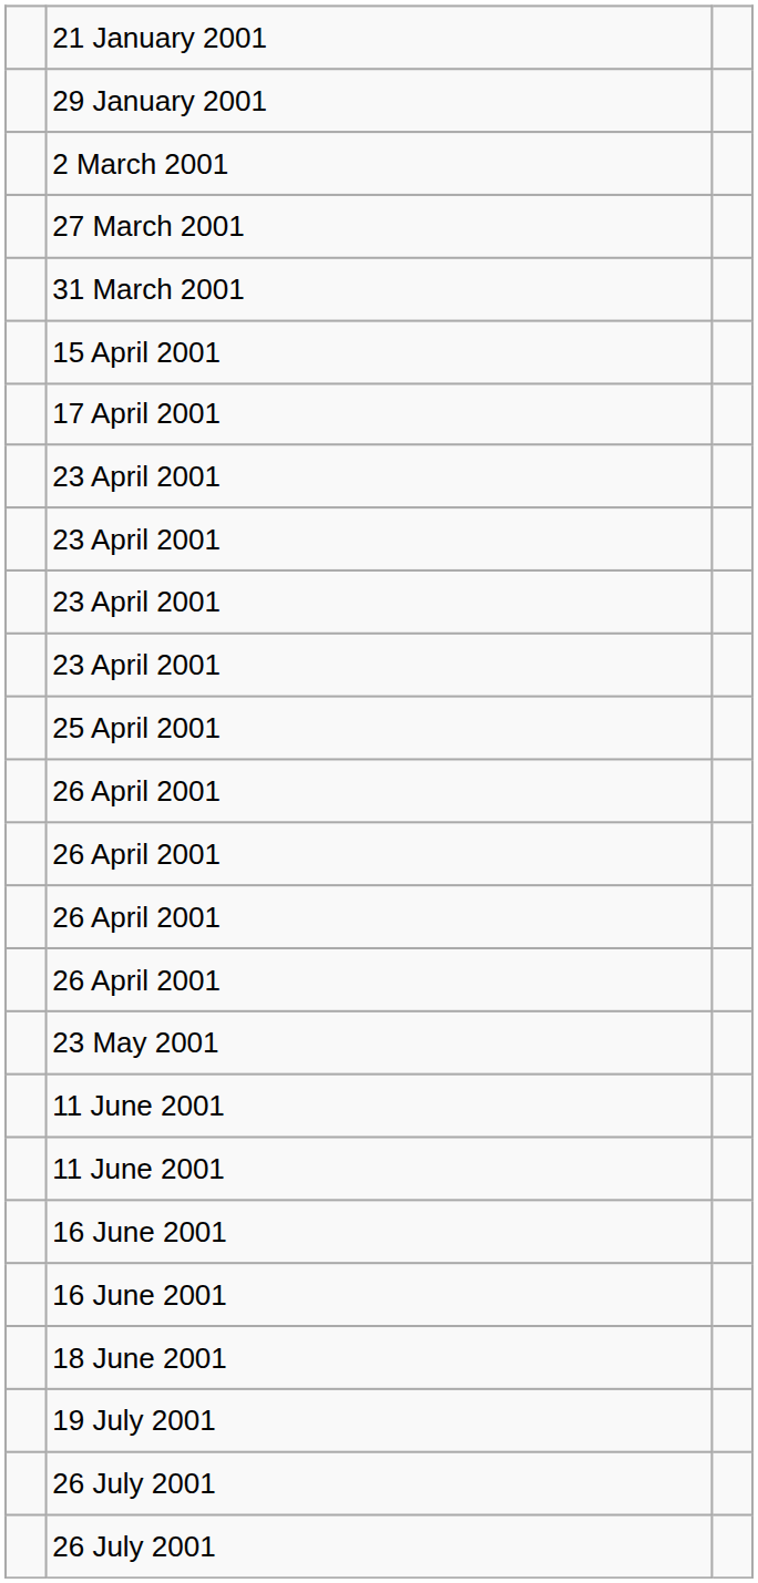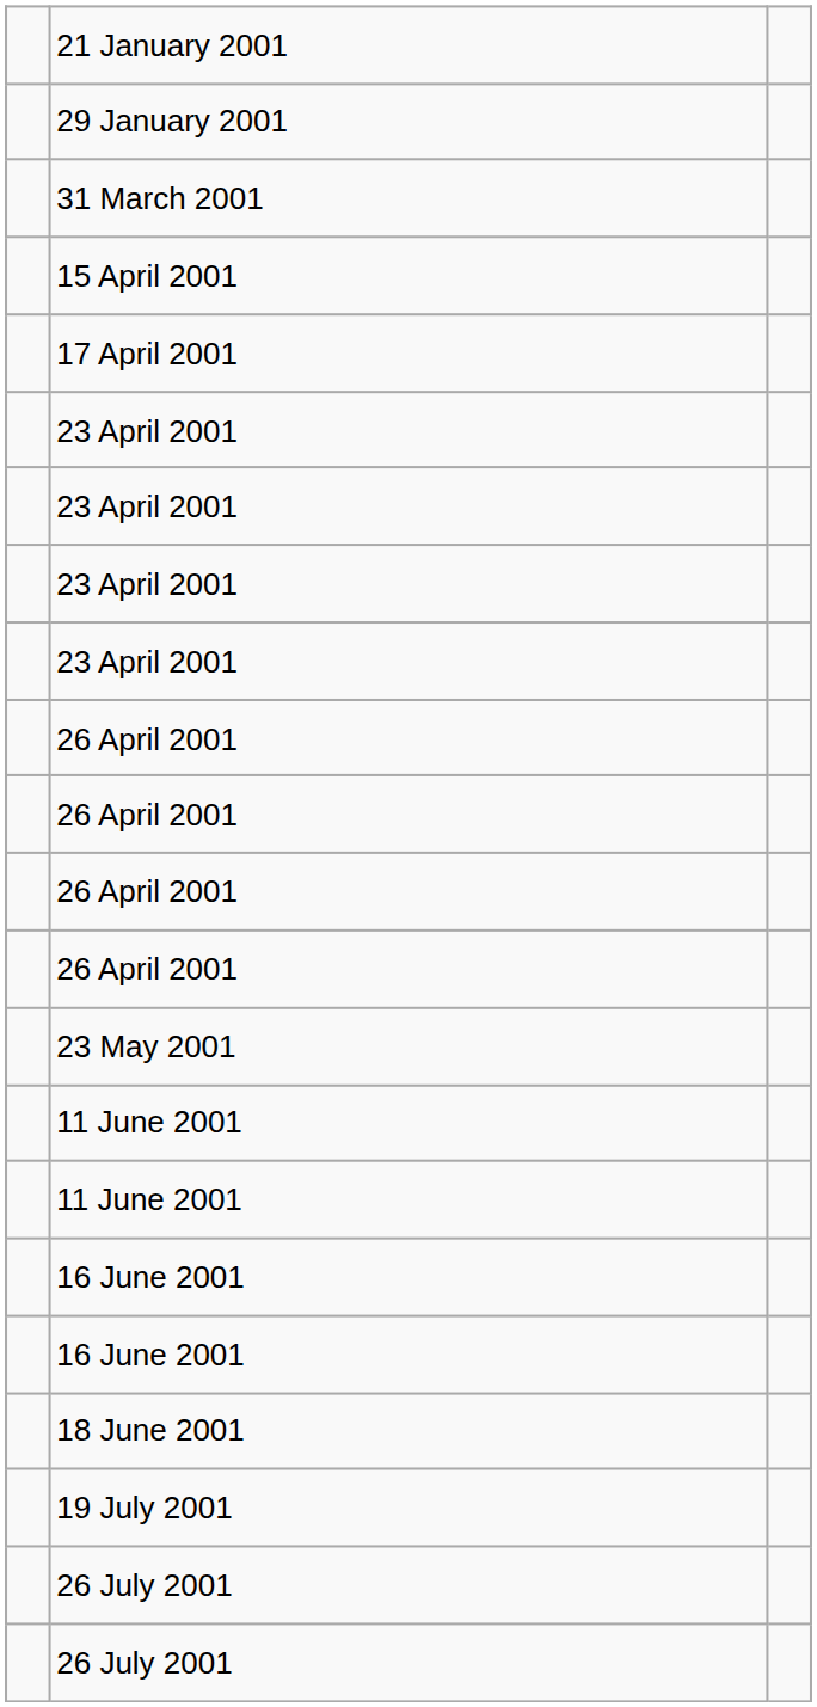- row: 2 March 2001
- row: 27 March 2001
- row: 25 April 2001
